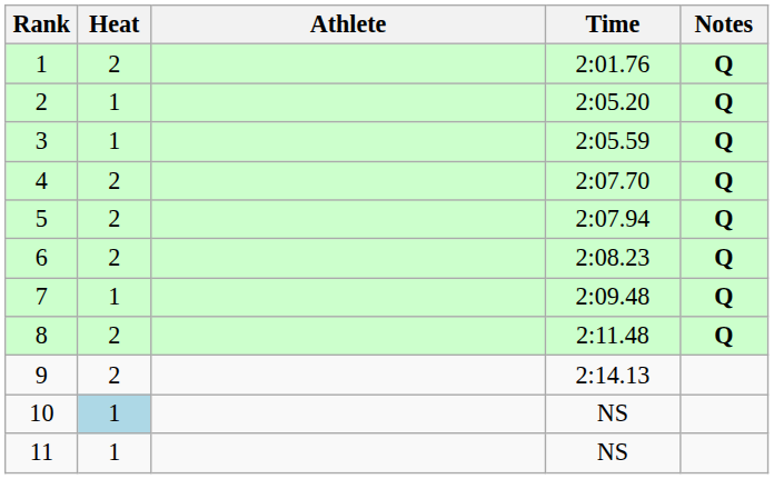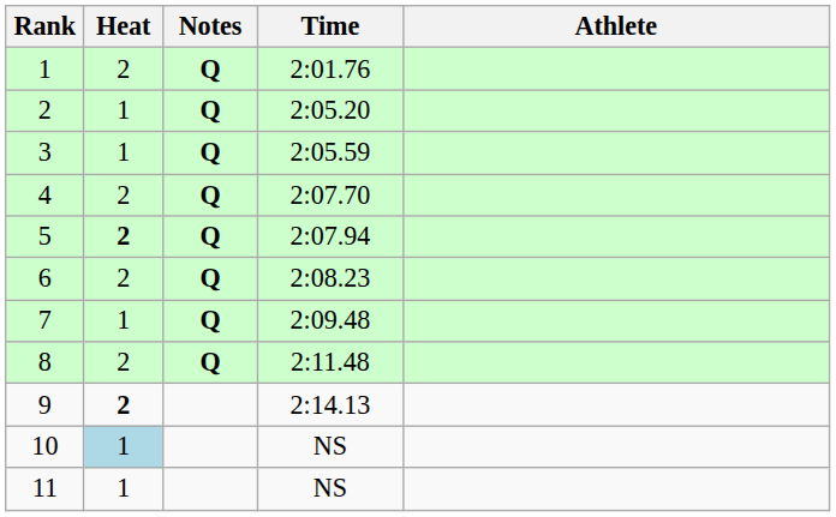columns swapped: Athlete <-> Notes
5 | Heat: normal -> bold
9 | Heat: normal -> bold
